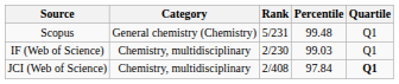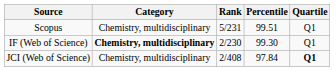Scopus | Category: General chemistry (Chemistry) -> Chemistry, multidisciplinary
Scopus | Percentile: 99.48 -> 99.51
IF (Web of Science) | Category: normal -> bold
IF (Web of Science) | Percentile: 99.03 -> 99.30
